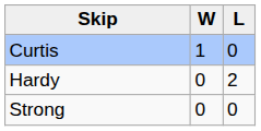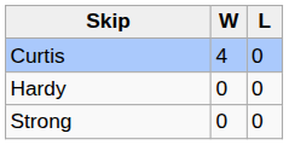Curtis | W: 1 -> 4
Hardy | L: 2 -> 0
